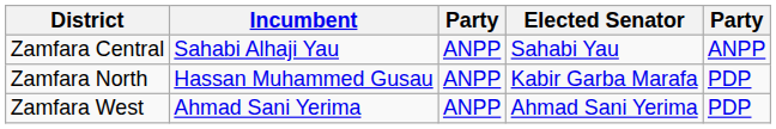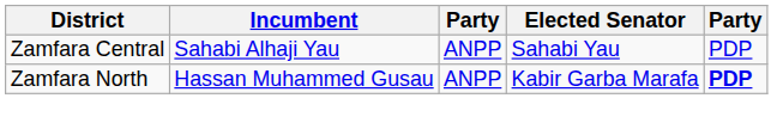Zamfara Central | column 5: ANPP -> PDP
Zamfara North | column 5: normal -> bold
- row: Zamfara West | Ahmad Sani Yerima | ANPP | Ahmad Sani Yerima | PDP
